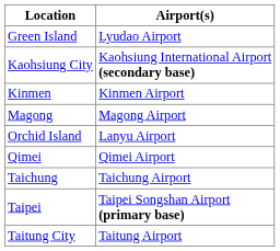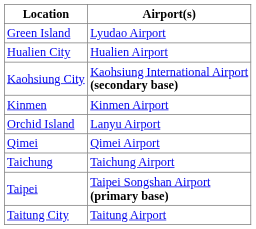+ row: Hualien City | Hualien Airport
- row: Magong | Magong Airport
